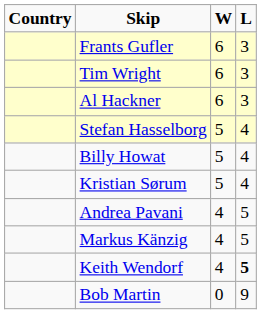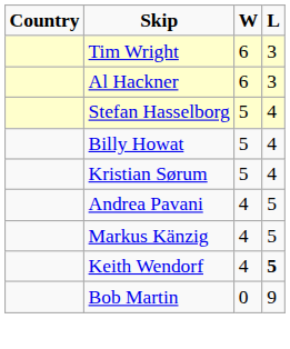- row: Frants Gufler | 6 | 3
